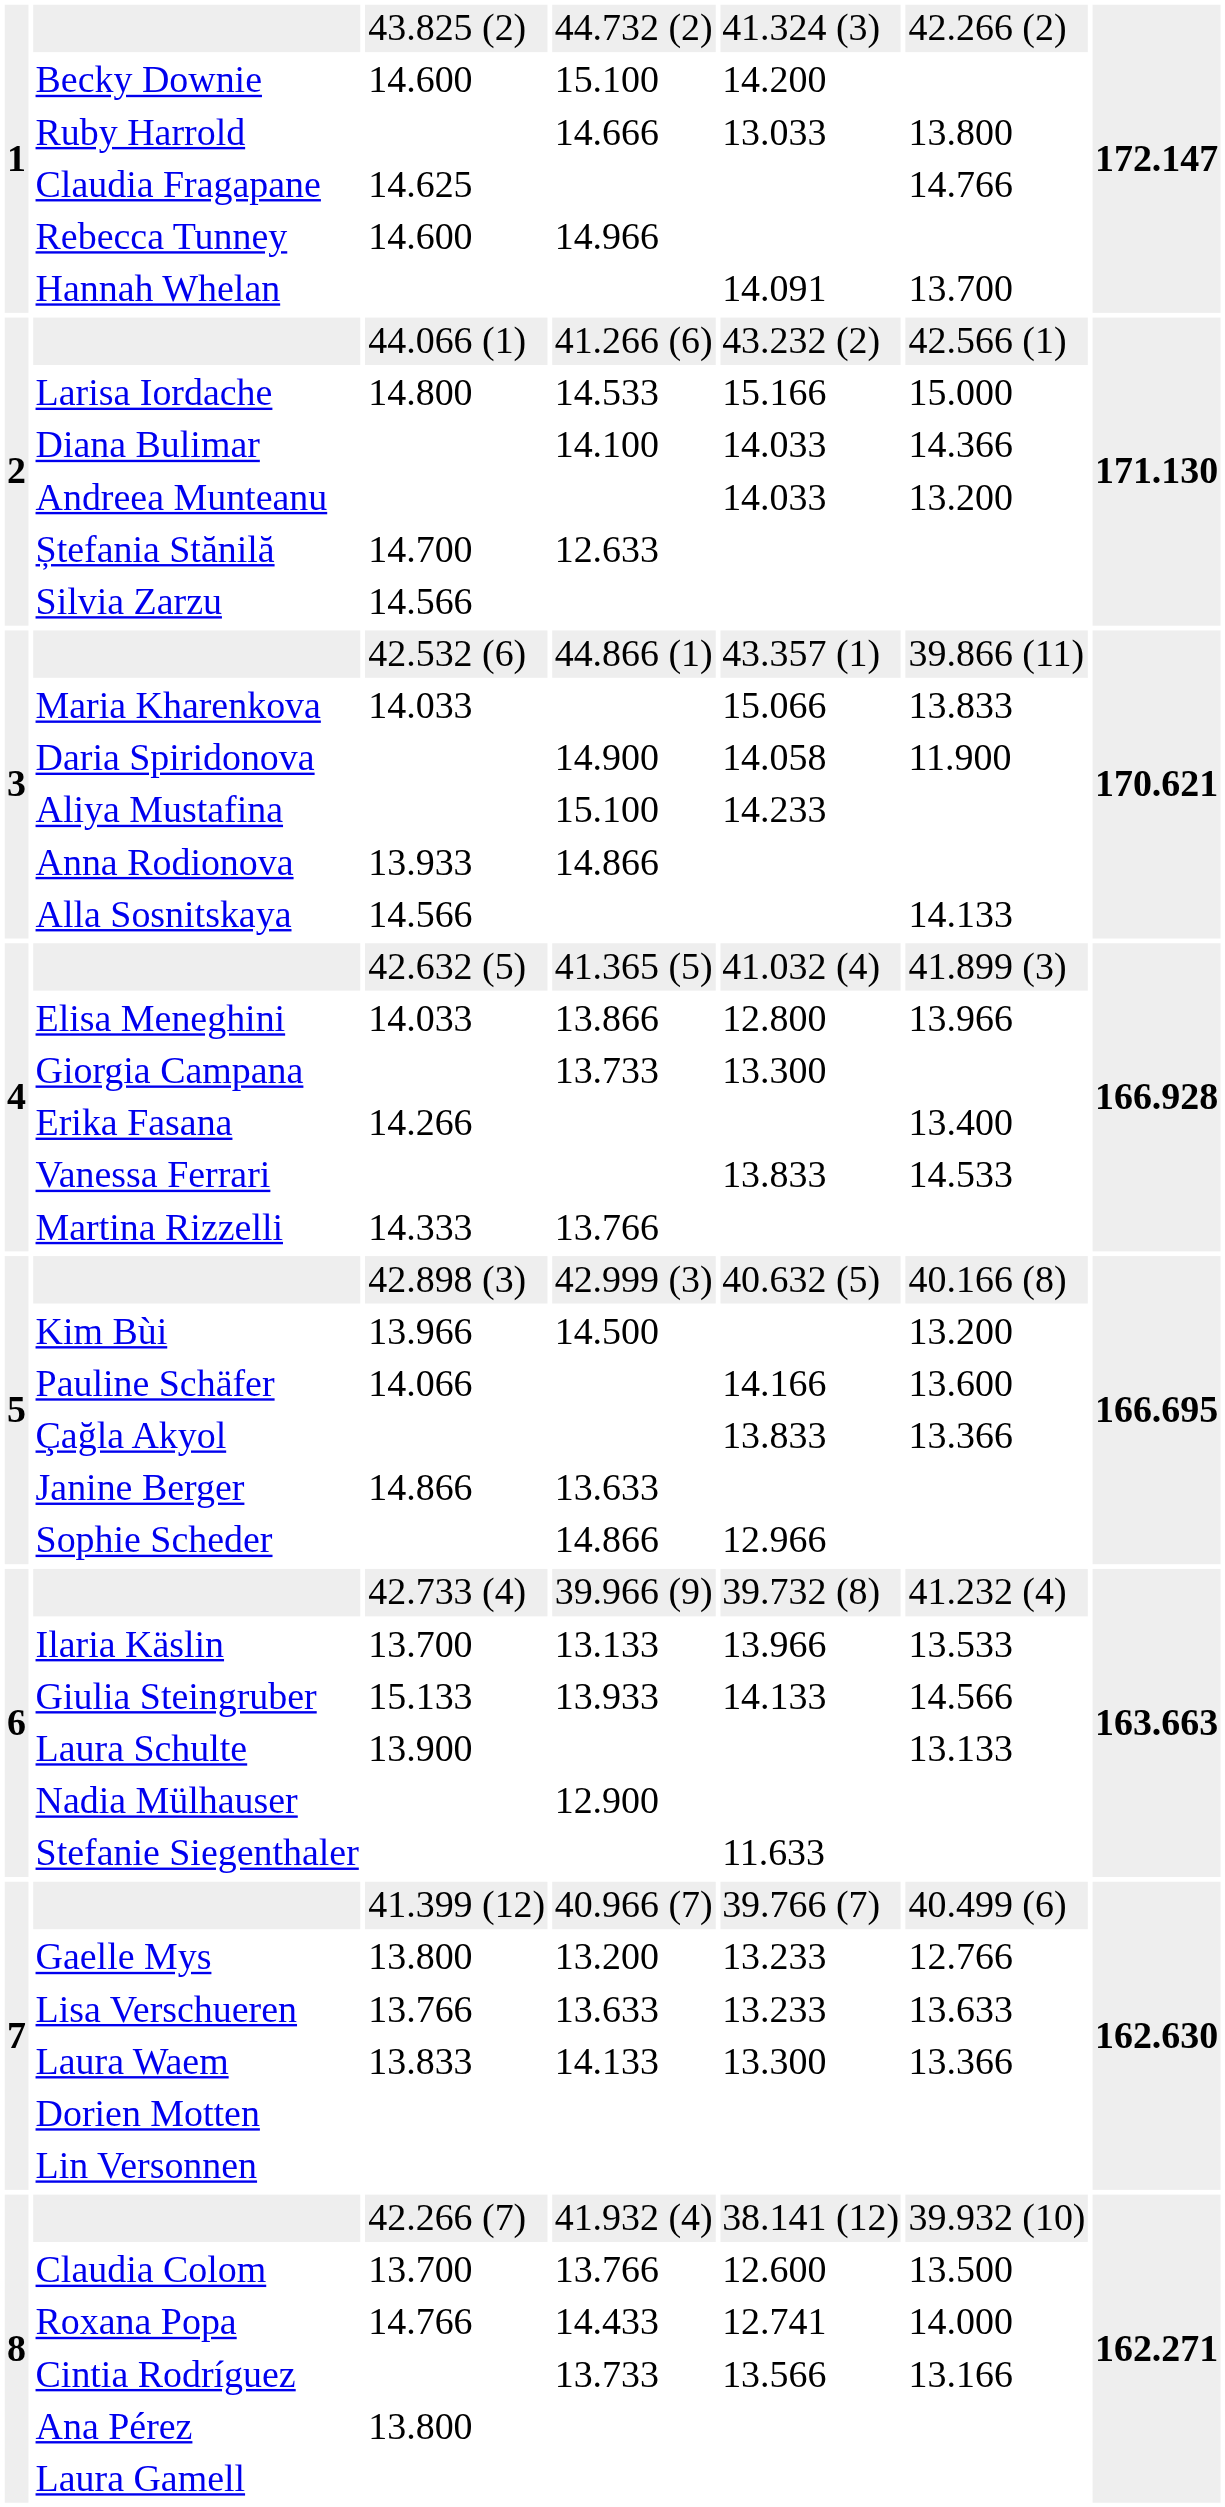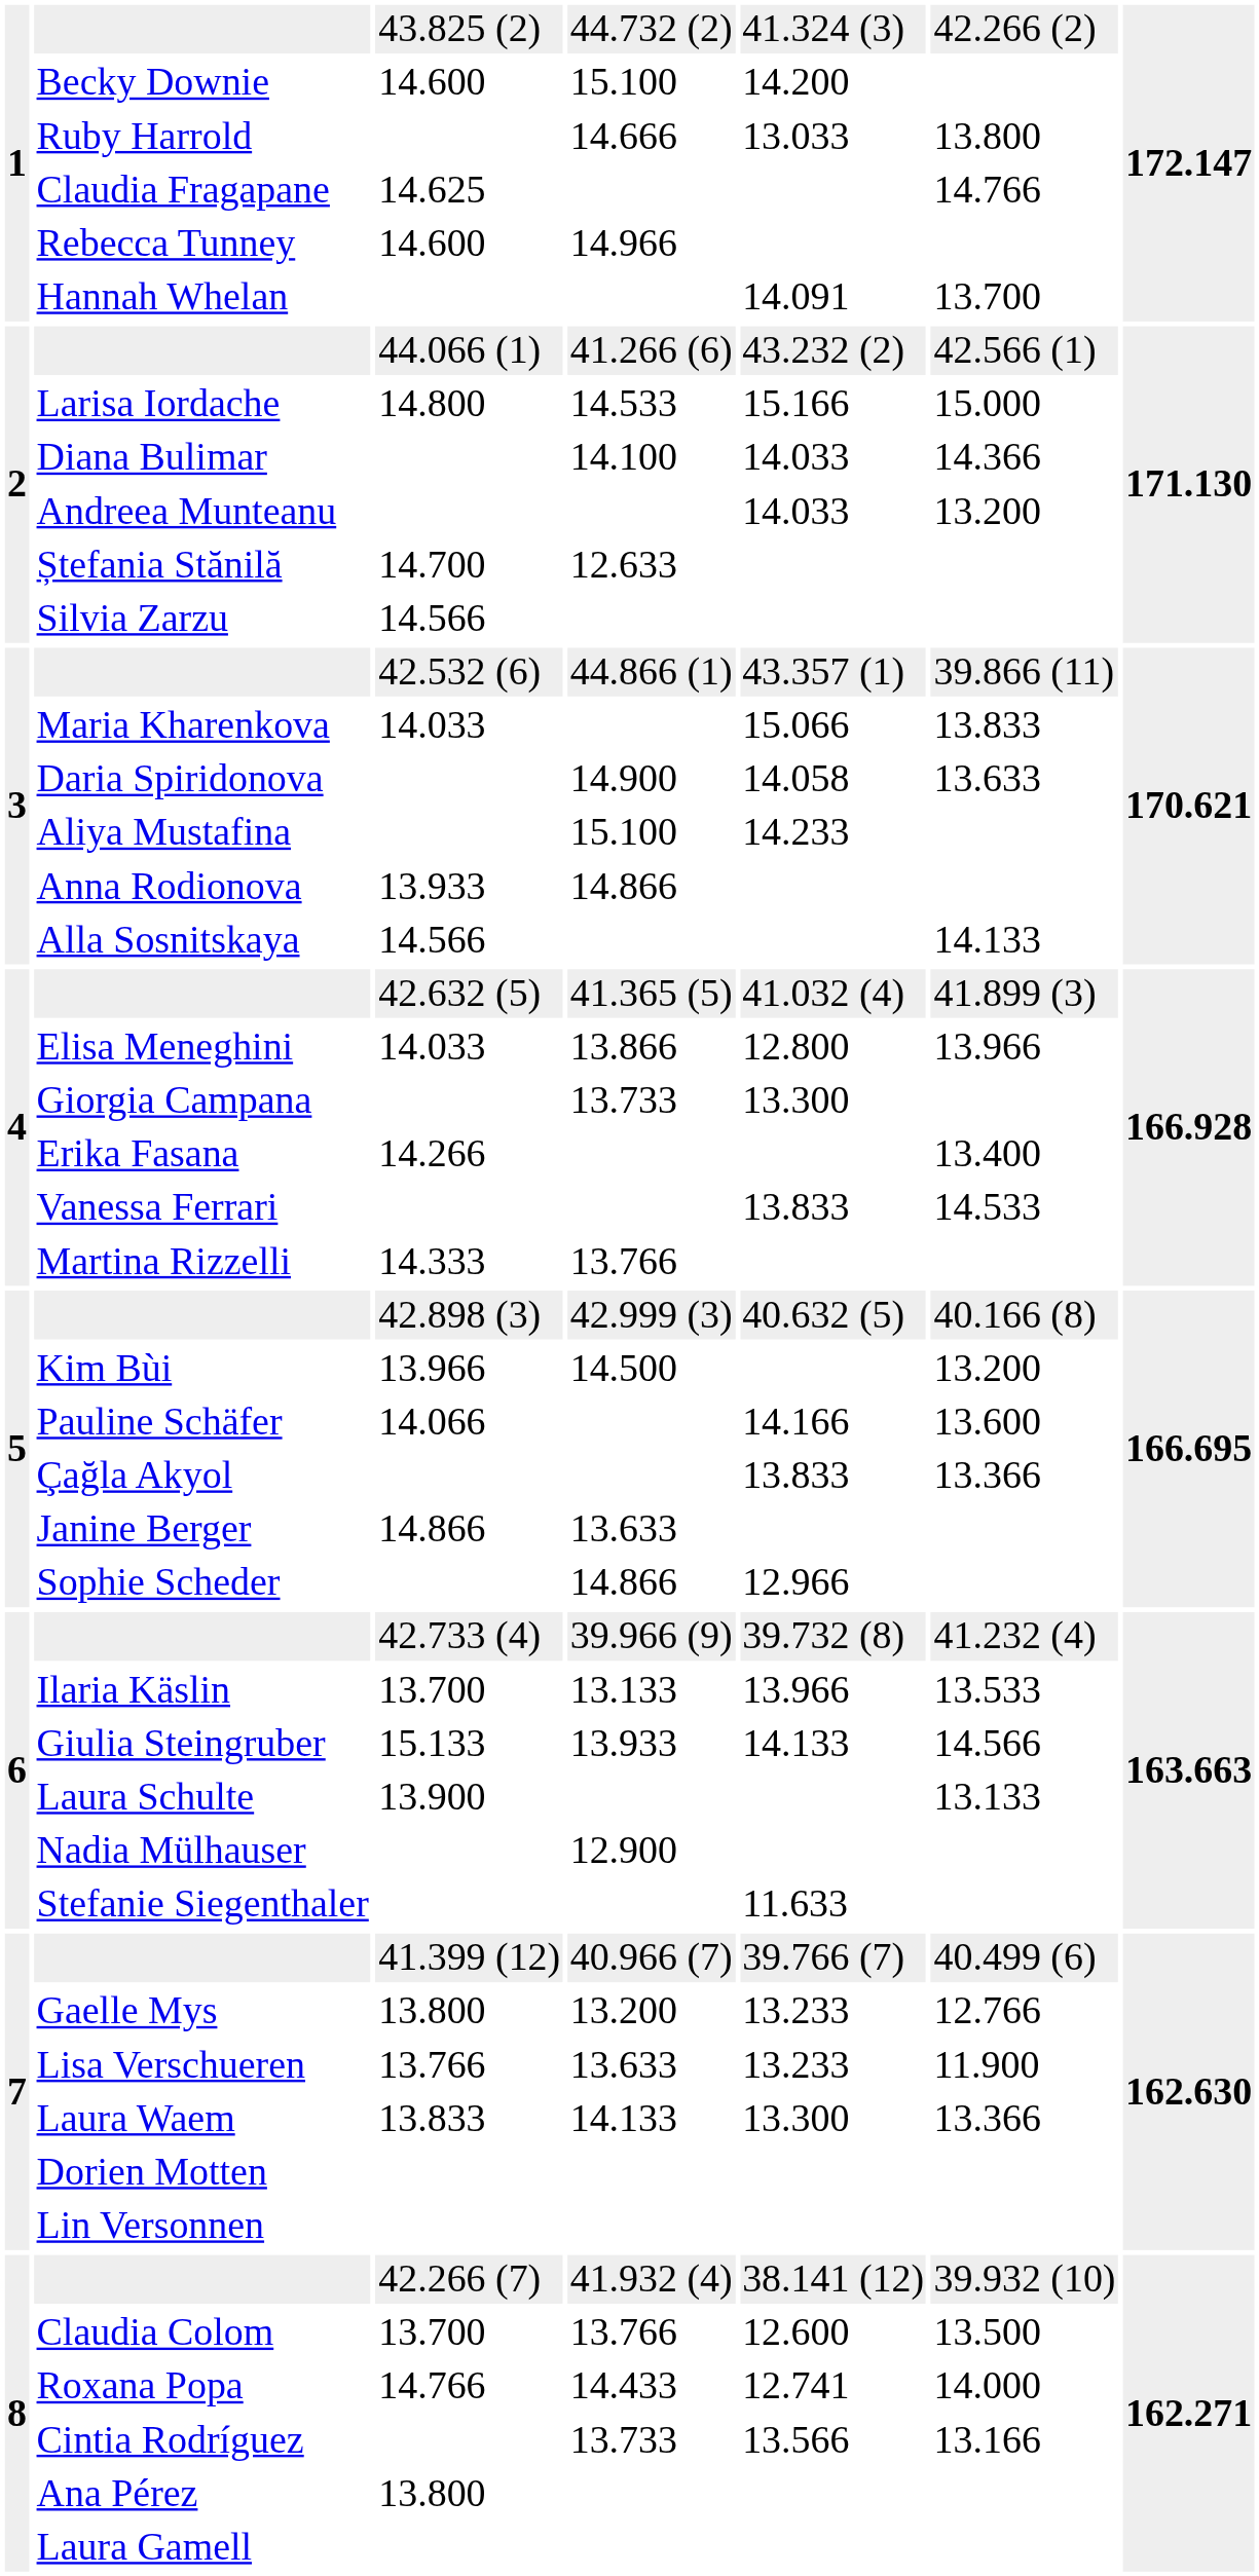Daria Spiridonova | column 6: 11.900 -> 13.633
Lisa Verschueren | column 6: 13.633 -> 11.900
